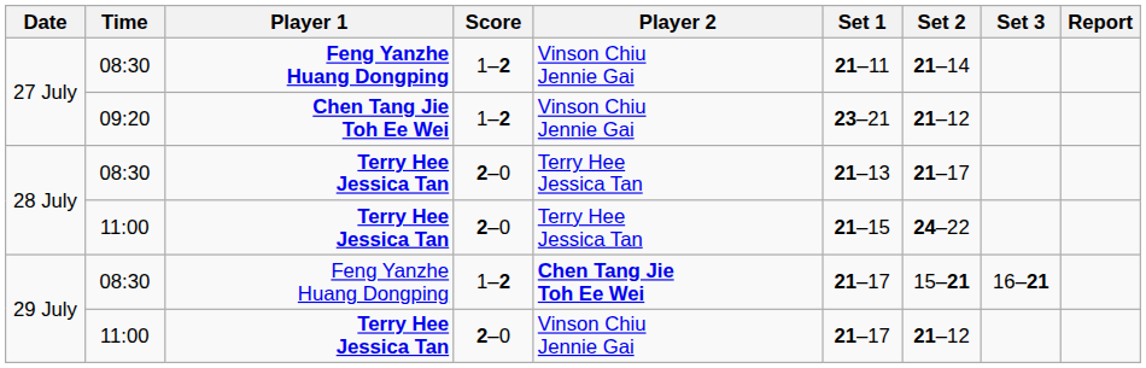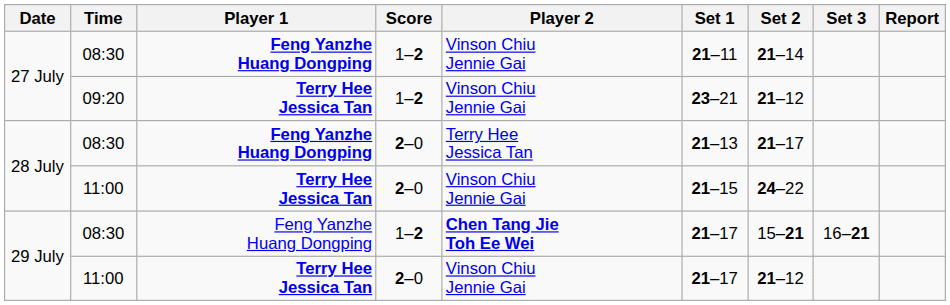27 July / 09:20 | Player 1: Chen Tang Jie Toh Ee Wei -> Terry Hee Jessica Tan
28 July / 08:30 | Player 1: Terry Hee Jessica Tan -> Feng Yanzhe Huang Dongping
28 July / 11:00 | Player 2: Terry Hee Jessica Tan -> Vinson Chiu Jennie Gai
